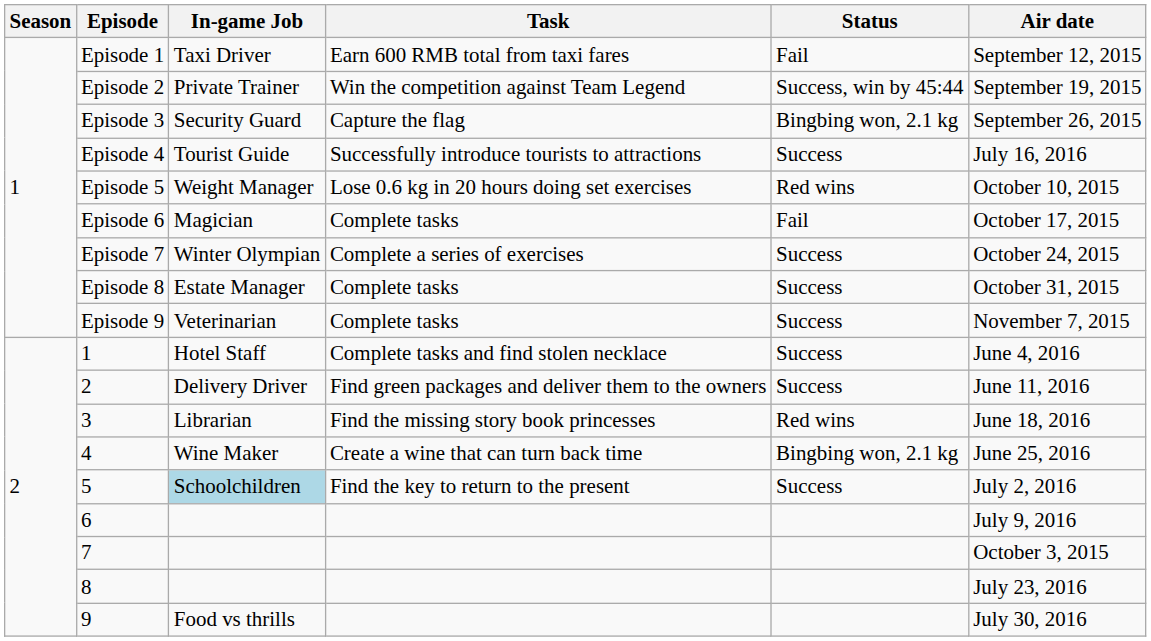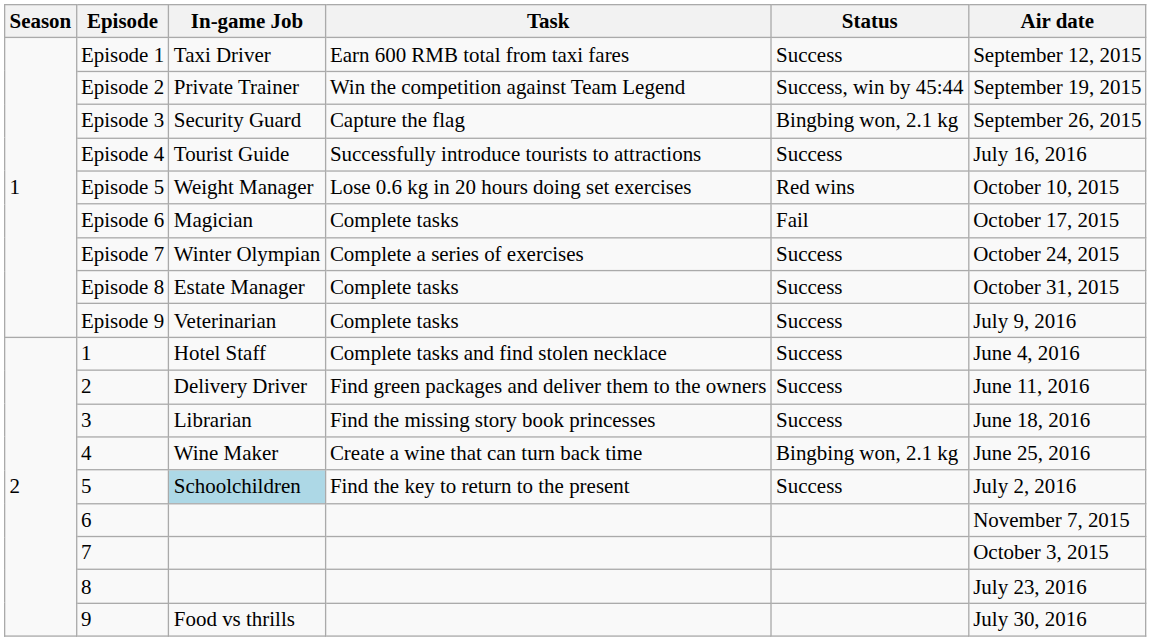Episode 1 | Status: Fail -> Success
Episode 9 | Air date: November 7, 2015 -> July 9, 2016
3 | Status: Red wins -> Success
6 | Air date: July 9, 2016 -> November 7, 2015
